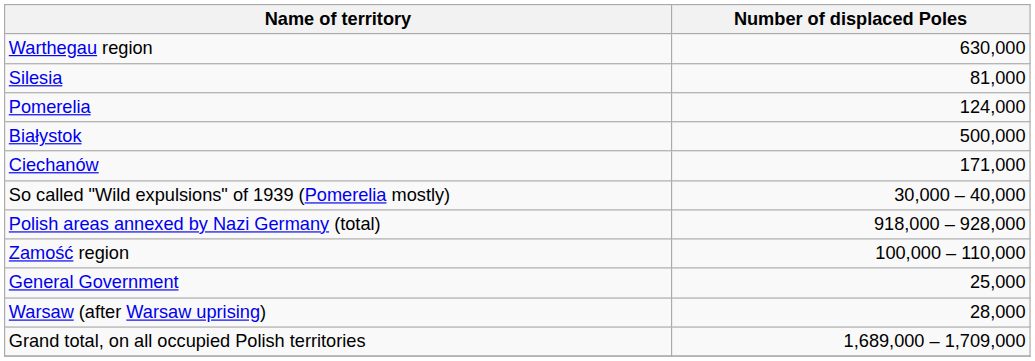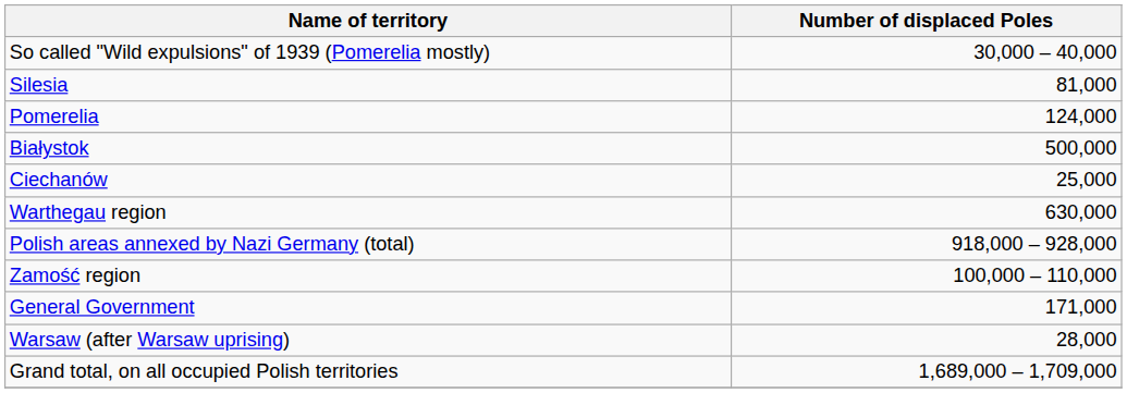rows swapped: Warthegau region <-> So called "Wild expulsions" of 1939 (Pomerelia mostly)
Ciechanów | Number of displaced Poles: 171,000 -> 25,000
General Government | Number of displaced Poles: 25,000 -> 171,000
